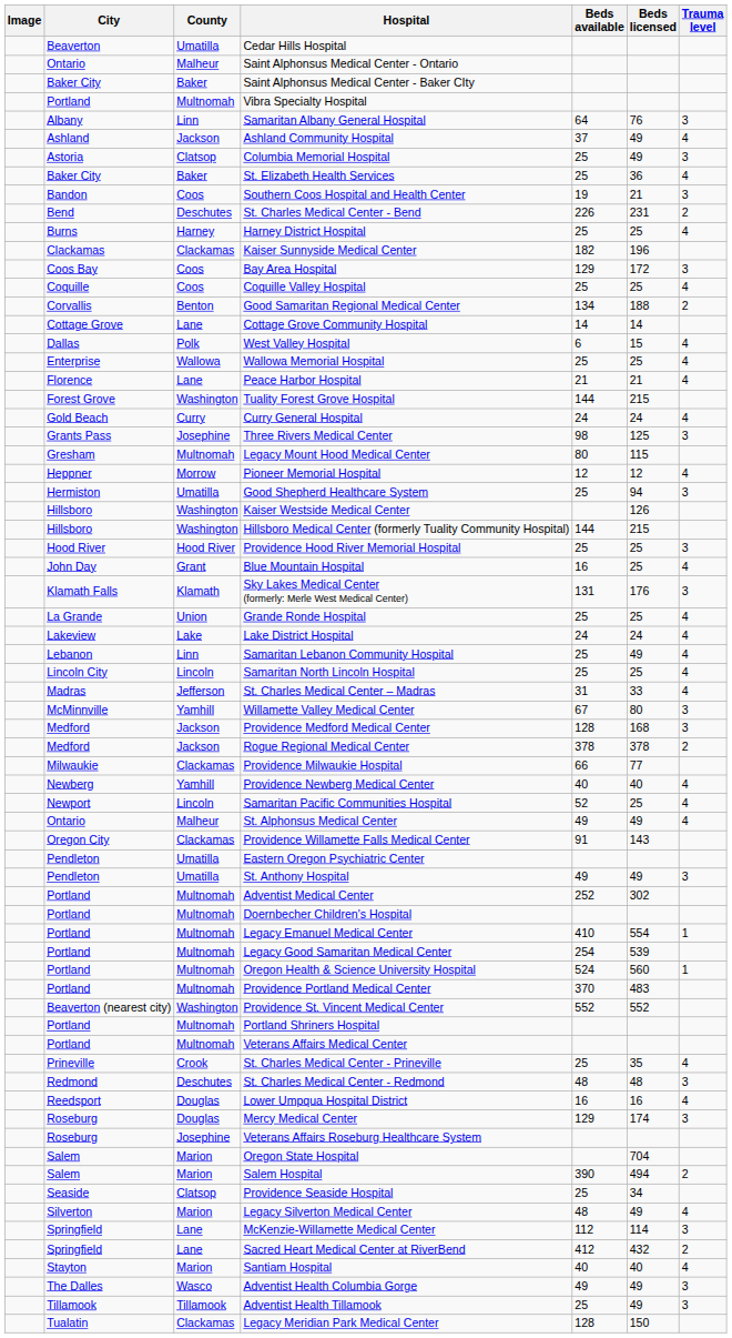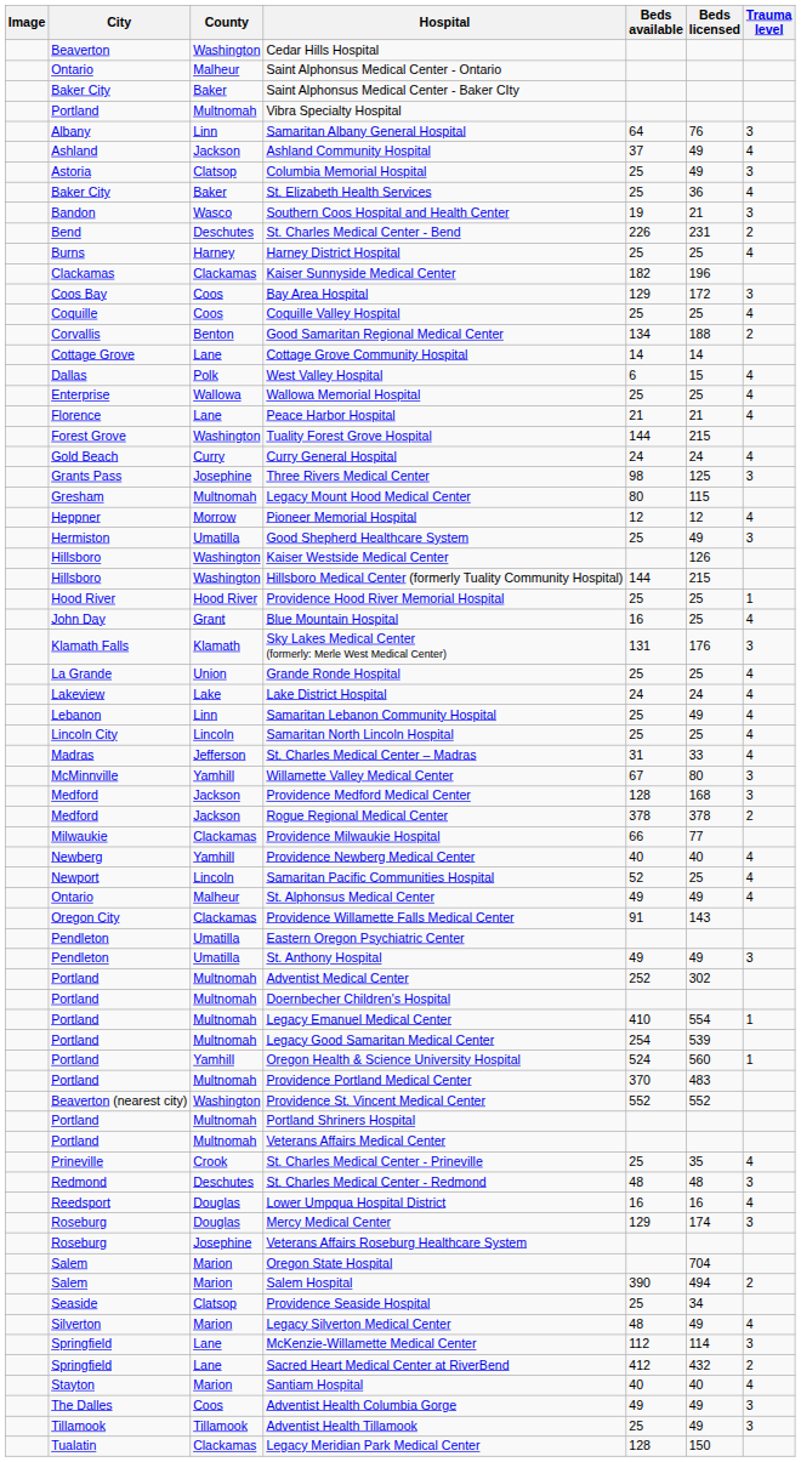Cedar Hills Hospital | County: Umatilla -> Washington
Southern Coos Hospital and Health Center | County: Coos -> Wasco
Good Shepherd Healthcare System | Beds licensed: 94 -> 49
Providence Hood River Memorial Hospital | Trauma level: 3 -> 1
Oregon Health & Science University Hospital | County: Multnomah -> Yamhill
Adventist Health Columbia Gorge | County: Wasco -> Coos
